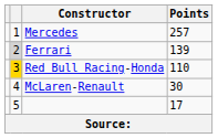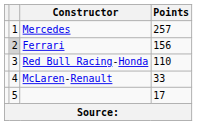Ferrari | Points: 139 -> 156
Red Bull Racing-Honda | column 2: gold background -> no background
McLaren-Renault | Points: 30 -> 33
